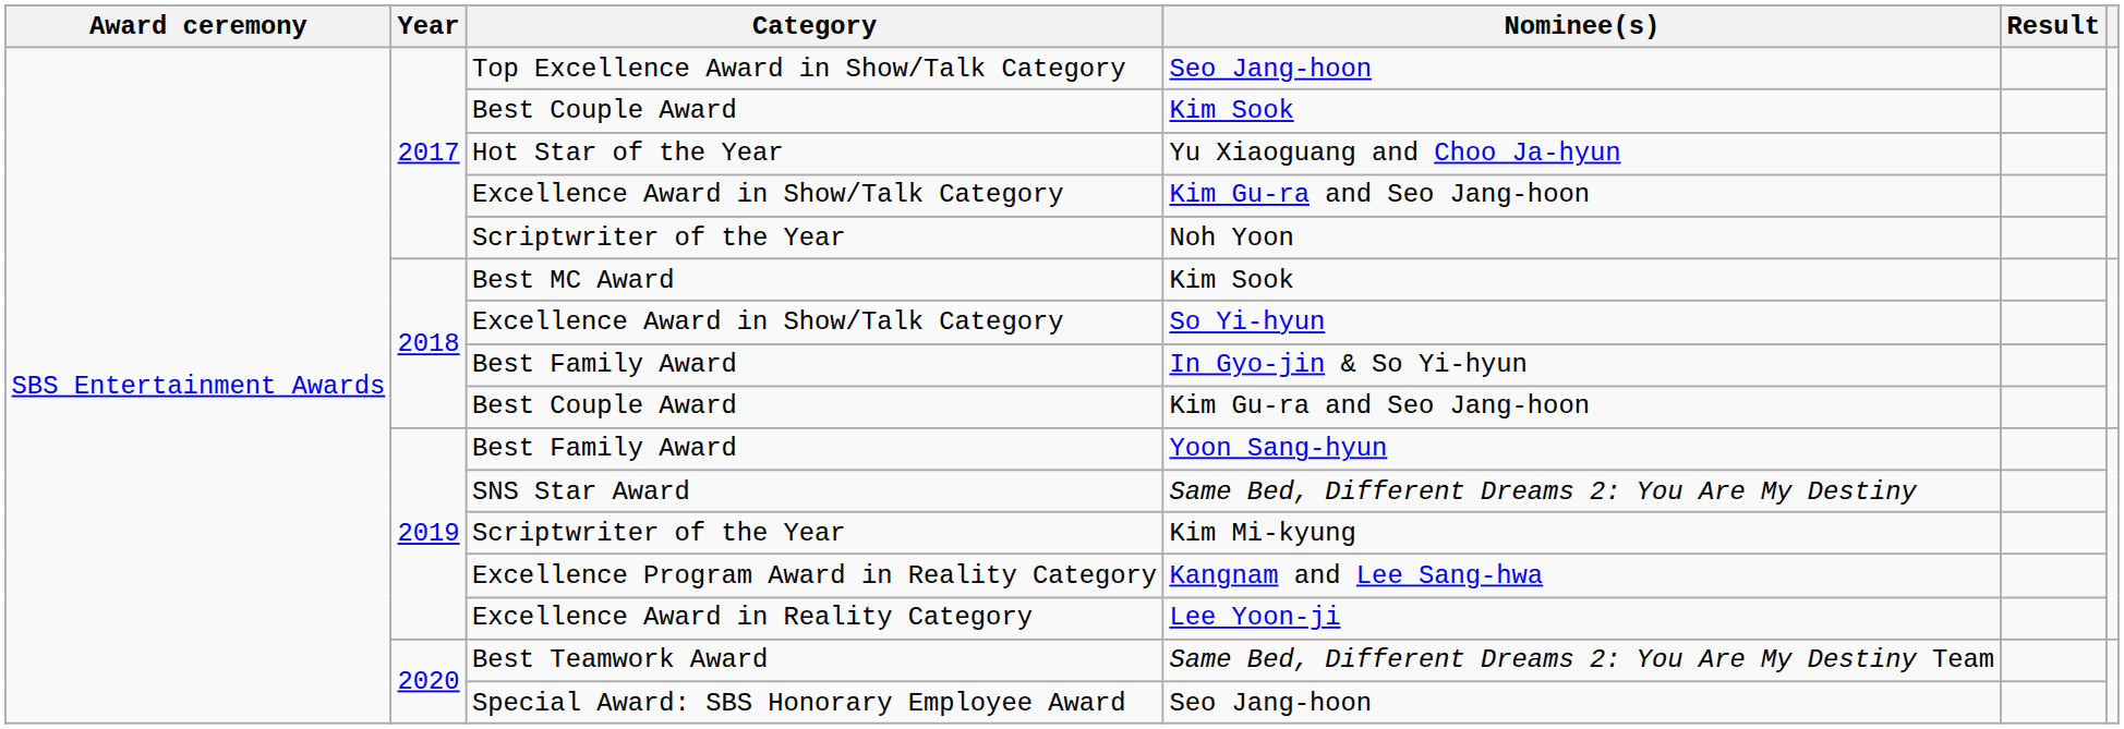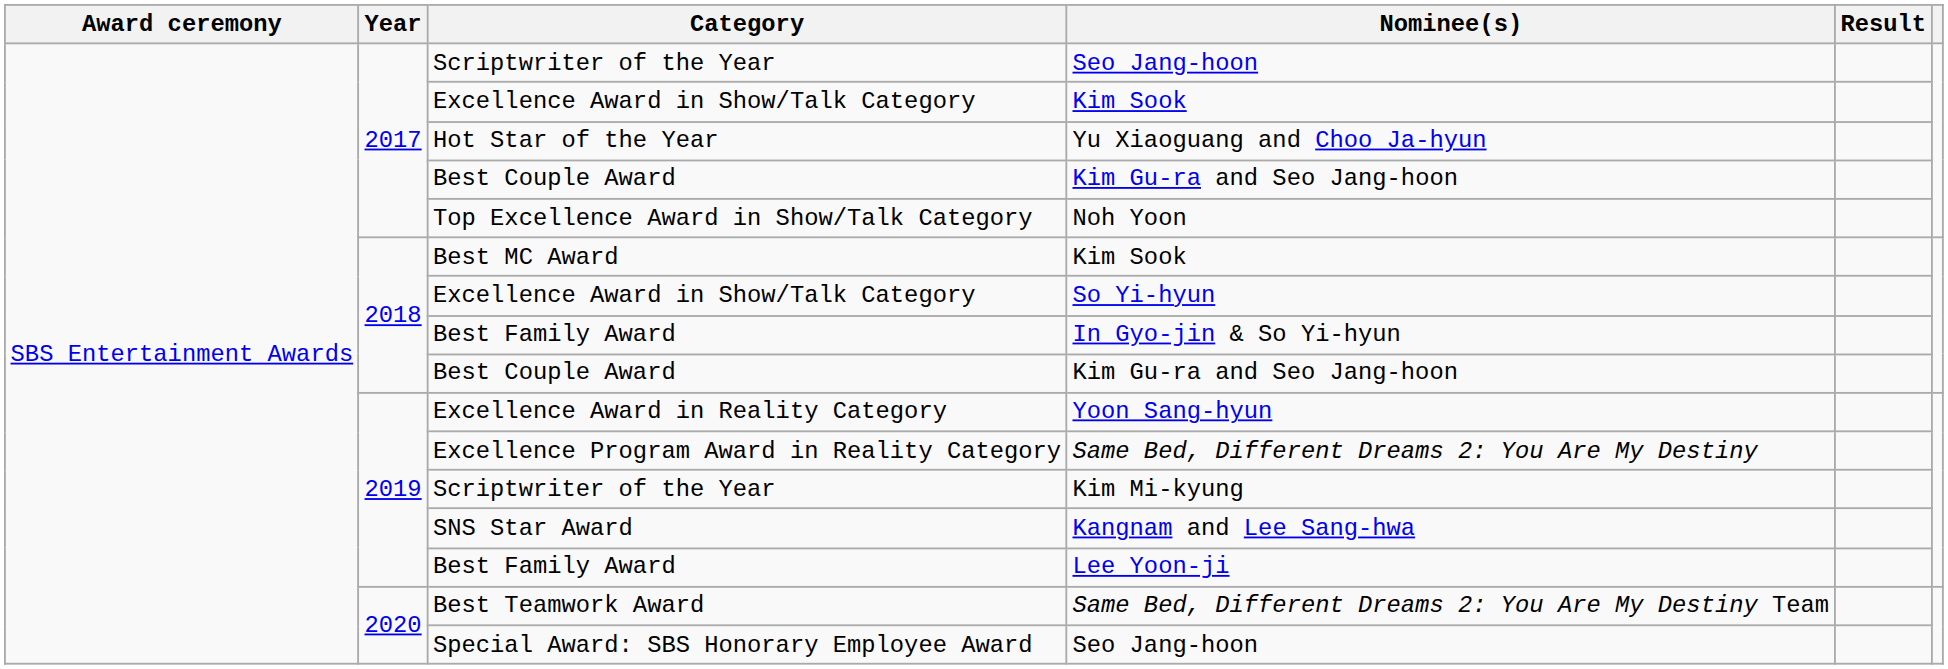2017 / Seo Jang-hoon | Category: Top Excellence Award in Show/Talk Category -> Scriptwriter of the Year
2017 / Kim Sook | Category: Best Couple Award -> Excellence Award in Show/Talk Category
2017 / Kim Gu-ra and Seo Jang-hoon | Category: Excellence Award in Show/Talk Category -> Best Couple Award
Noh Yoon | Category: Scriptwriter of the Year -> Top Excellence Award in Show/Talk Category
Yoon Sang-hyun | Category: Best Family Award -> Excellence Award in Reality Category
Same Bed, Different Dreams 2: You Are My Destiny | Category: SNS Star Award -> Excellence Program Award in Reality Category
Kangnam and Lee Sang-hwa | Category: Excellence Program Award in Reality Category -> SNS Star Award
Lee Yoon-ji | Category: Excellence Award in Reality Category -> Best Family Award
